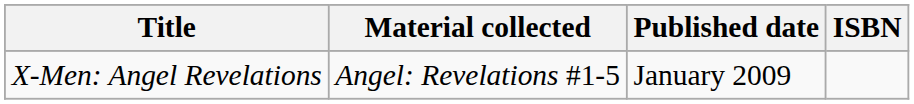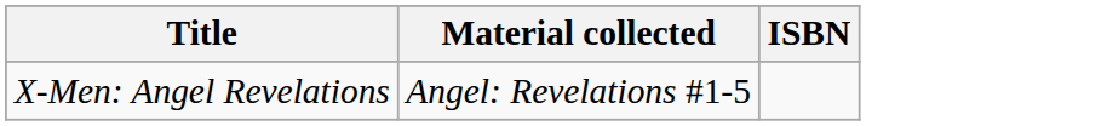- column: Published date | January 2009
